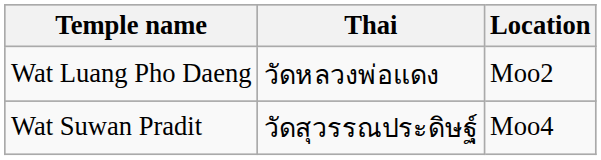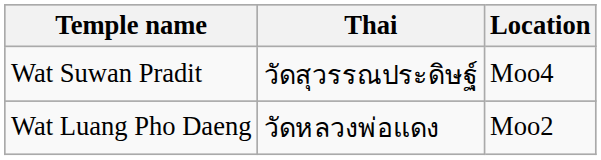rows swapped: Wat Luang Pho Daeng <-> Wat Suwan Pradit
